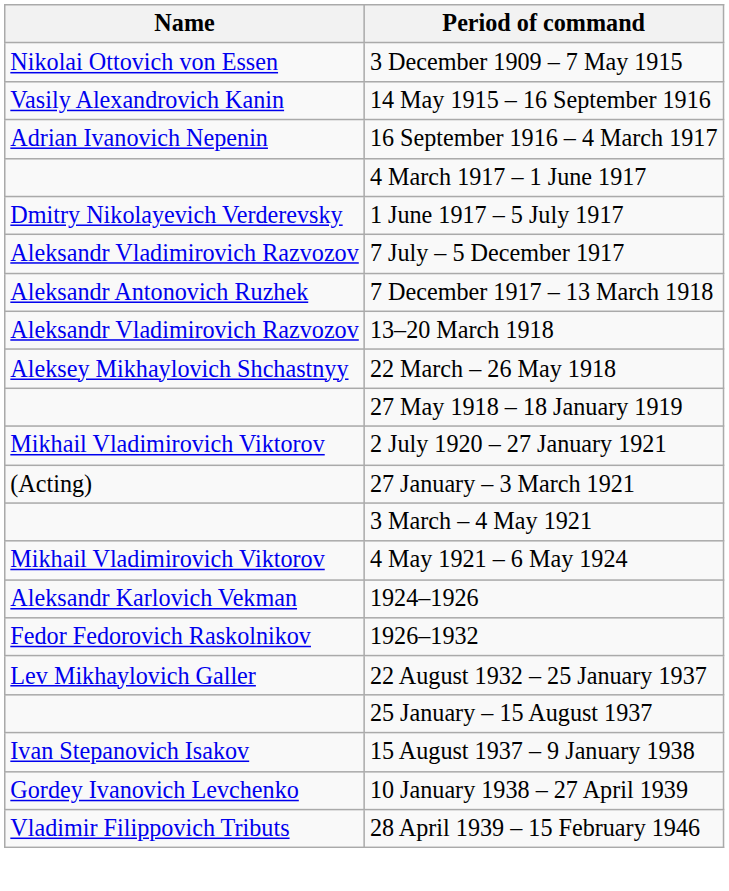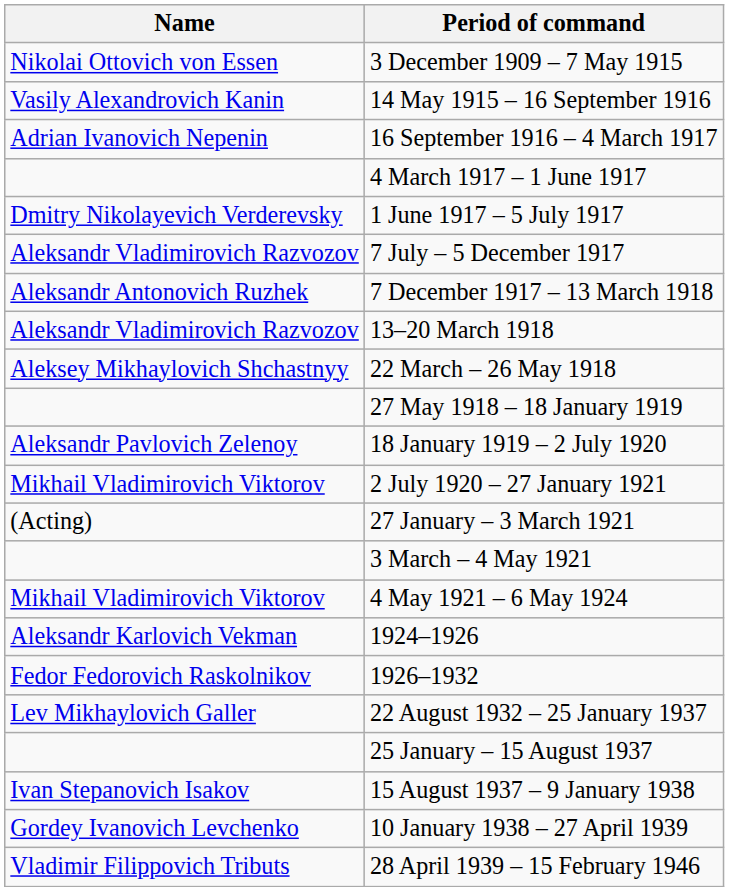+ row: Aleksandr Pavlovich Zelenoy | 18 January 1919 – 2 July 1920
